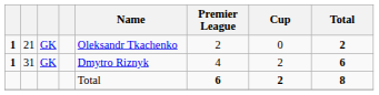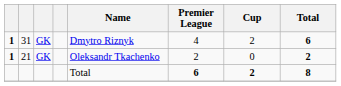rows swapped: 31 <-> 21
